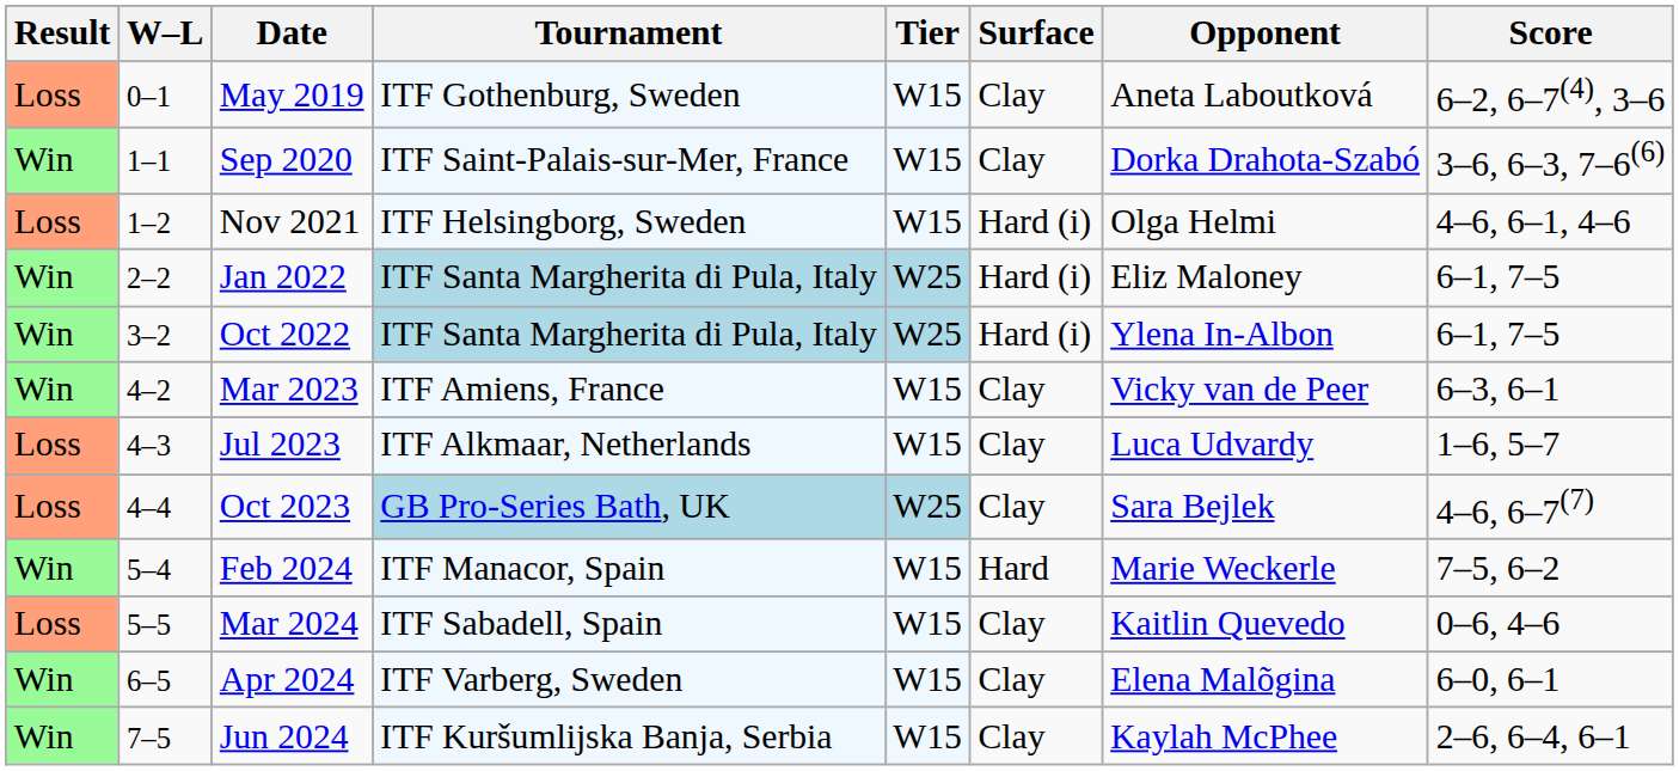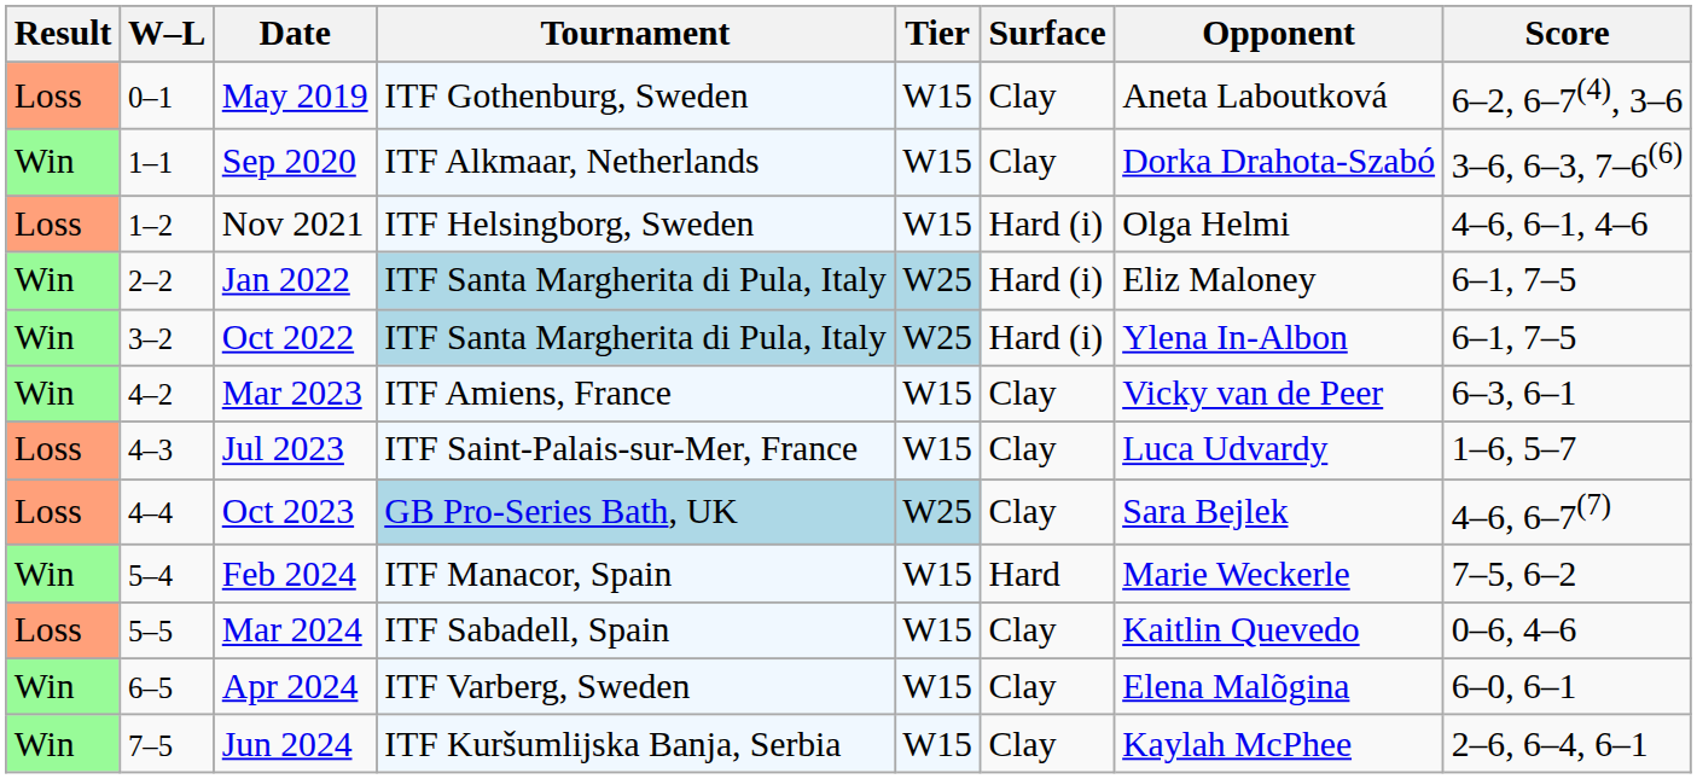Sep 2020 | Tournament: ITF Saint-Palais-sur-Mer, France -> ITF Alkmaar, Netherlands
Jul 2023 | Tournament: ITF Alkmaar, Netherlands -> ITF Saint-Palais-sur-Mer, France
